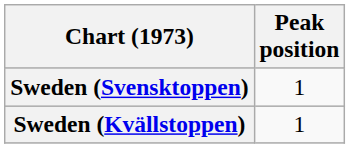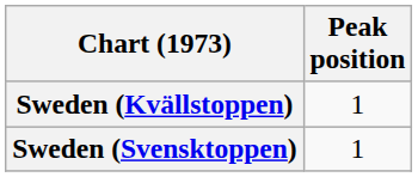rows swapped: Sweden (Kvällstoppen) <-> Sweden (Svensktoppen)
